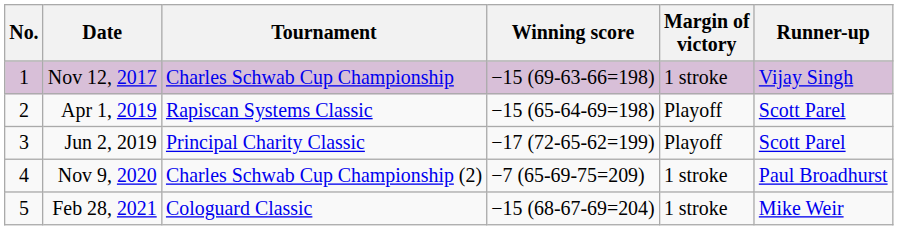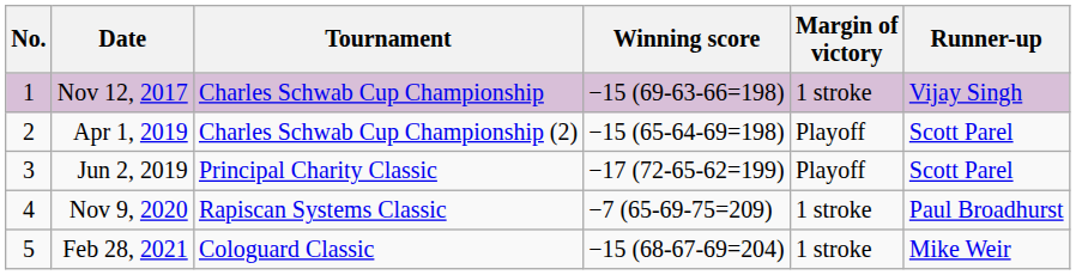Apr 1, 2019 | Tournament: Rapiscan Systems Classic -> Charles Schwab Cup Championship (2)
Nov 9, 2020 | Tournament: Charles Schwab Cup Championship (2) -> Rapiscan Systems Classic
